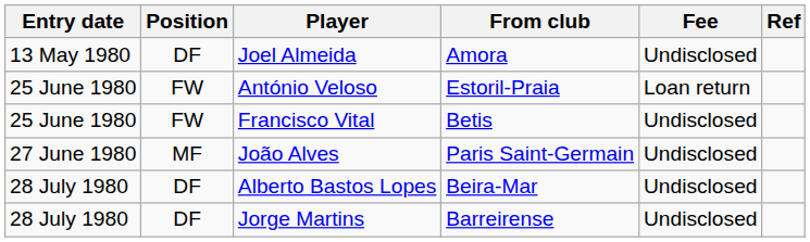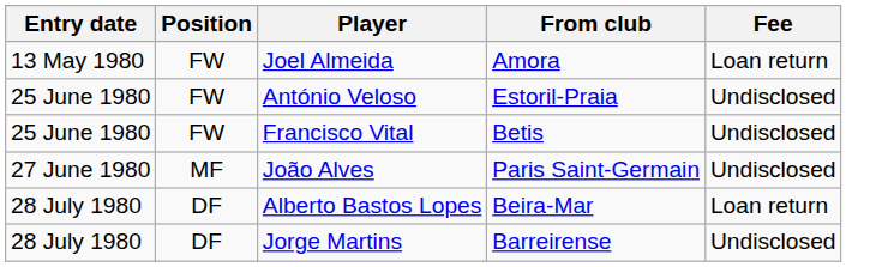- column: Ref
Joel Almeida | Position: DF -> FW
Joel Almeida | Fee: Undisclosed -> Loan return
António Veloso | Fee: Loan return -> Undisclosed
Alberto Bastos Lopes | Fee: Undisclosed -> Loan return
